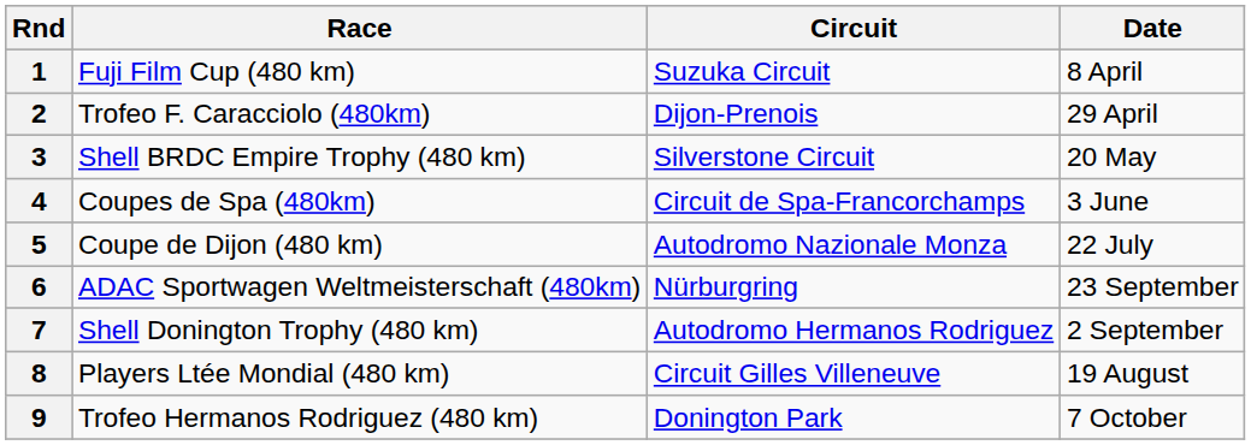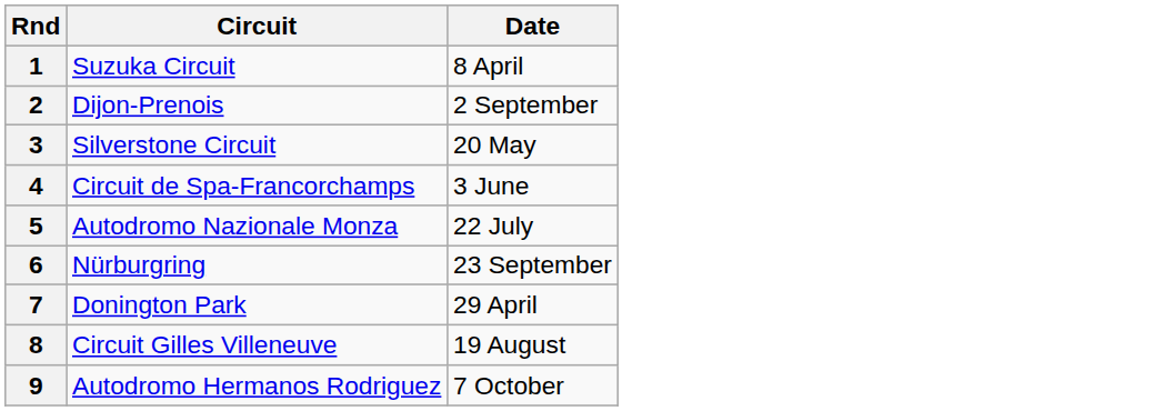- column: Race | Fuji Film Cup (480 km) | Trofeo F. Caracciolo (480km) | Shell BRDC Empire Trophy (480 km) | Coupes de Spa (480km) | Coupe de Dijon (480 km) | ADAC Sportwagen Weltmeisterschaft (480km) | Shell Donington Trophy (480 km) | Players Ltée Mondial (480 km) | Trofeo Hermanos Rodriguez (480 km)
2 | Date: 29 April -> 2 September
7 | Circuit: Autodromo Hermanos Rodriguez -> Donington Park
7 | Date: 2 September -> 29 April
9 | Circuit: Donington Park -> Autodromo Hermanos Rodriguez
